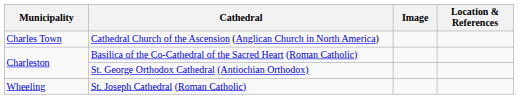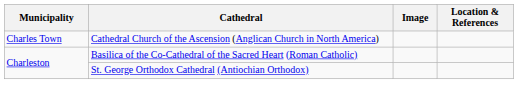- row: Wheeling | St. Joseph Cathedral (Roman Catholic)
